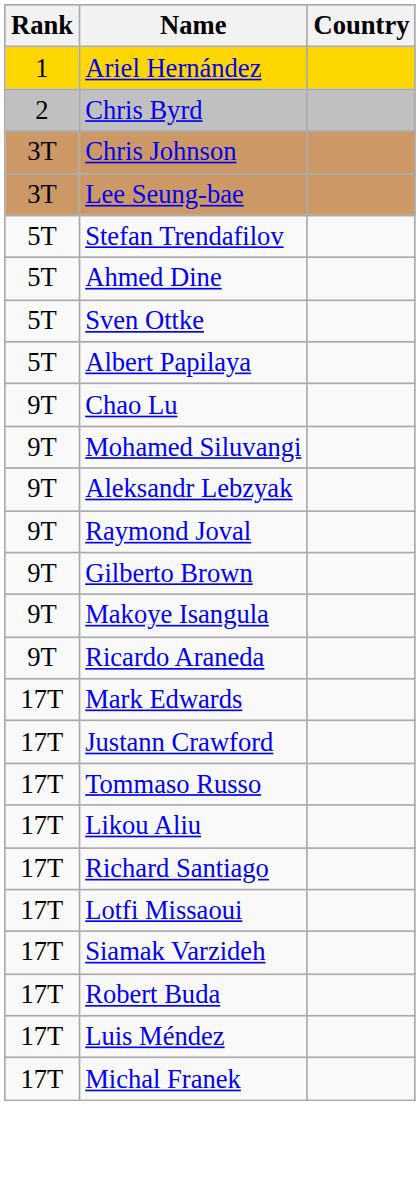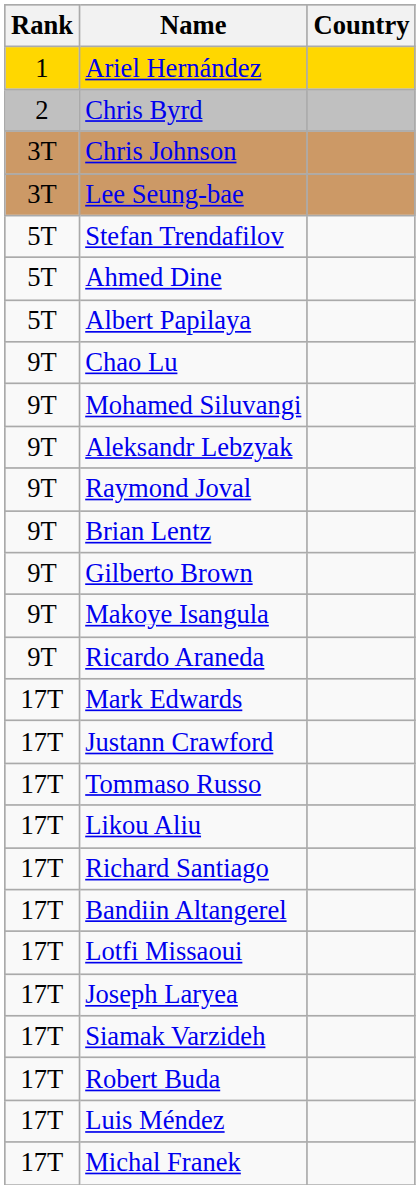- row: 5T | Sven Ottke
+ row: 9T | Brian Lentz
+ row: 17T | Bandiin Altangerel
+ row: 17T | Joseph Laryea
